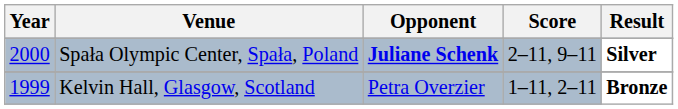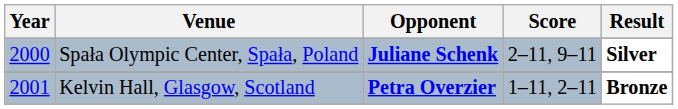Kelvin Hall, Glasgow, Scotland | Year: 1999 -> 2001
Kelvin Hall, Glasgow, Scotland | Opponent: normal -> bold
